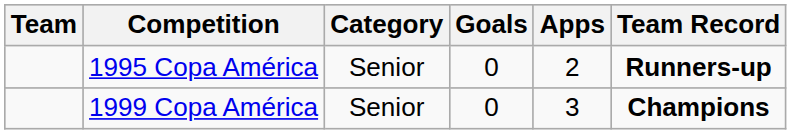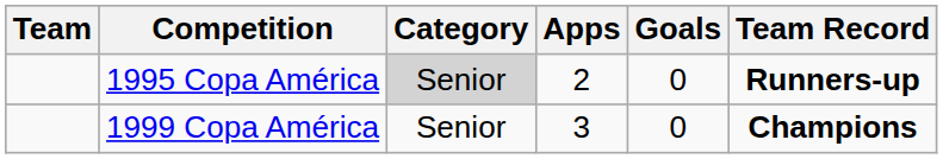columns swapped: Apps <-> Goals
1995 Copa América | Category: no background -> lightgrey background
